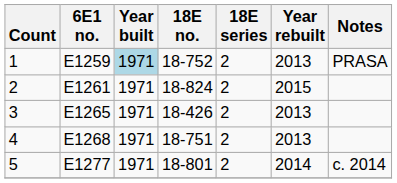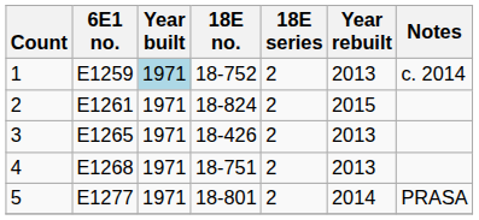1 | Notes: PRASA -> c. 2014
5 | Notes: c. 2014 -> PRASA
